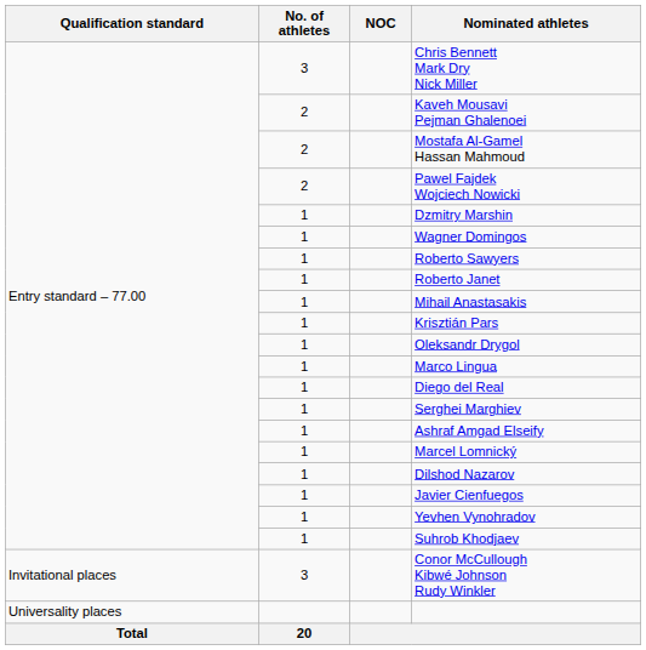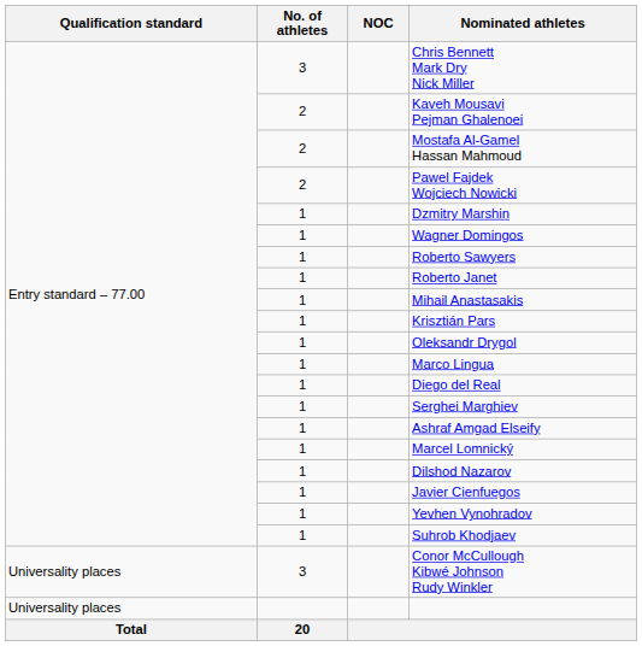Conor McCullough Kibwé Johnson Rudy Winkler | Qualification standard: Invitational places -> Universality places
